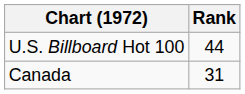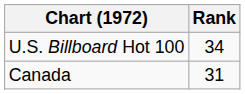U.S. Billboard Hot 100 | Rank: 44 -> 34
